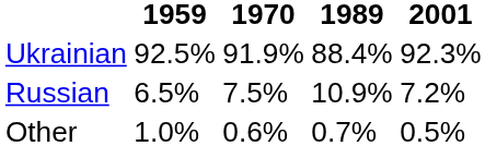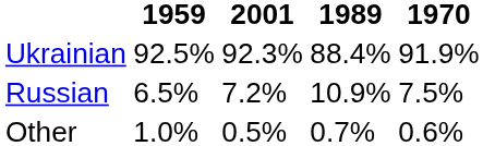columns swapped: 1970 <-> 2001
